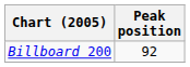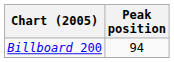Billboard 200 | Peak position: 92 -> 94
